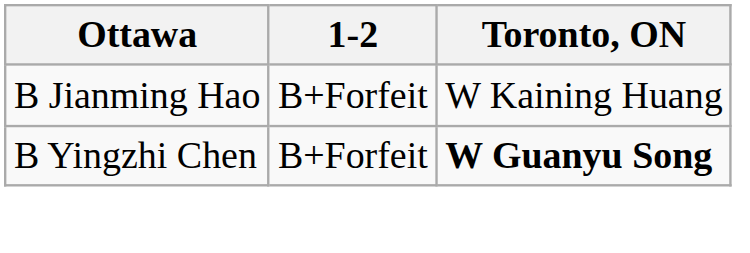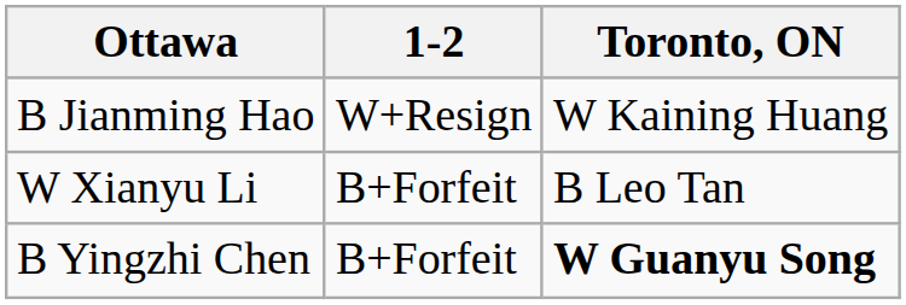B Jianming Hao | 1-2: B+Forfeit -> W+Resign
+ row: W Xianyu Li | B+Forfeit | B Leo Tan
